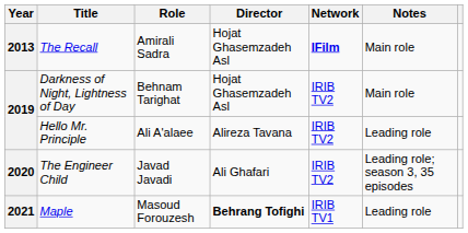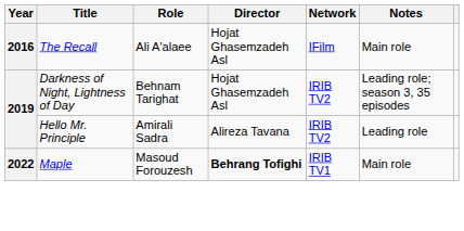The Recall | Year: 2013 -> 2016
The Recall | Role: Amirali Sadra -> Ali A'alaee
The Recall | Network: bold -> normal
Darkness of Night, Lightness of Day | Notes: Main role -> Leading role; season 3, 35 episodes
Hello Mr. Principle | Role: Ali A'alaee -> Amirali Sadra
- row: 2020 | The Engineer Child | Javad Javadi | Ali Ghafari | IRIB TV2 | Leading role; season 3, 35 episodes
Maple | Year: 2021 -> 2022
Maple | Notes: Leading role -> Main role
